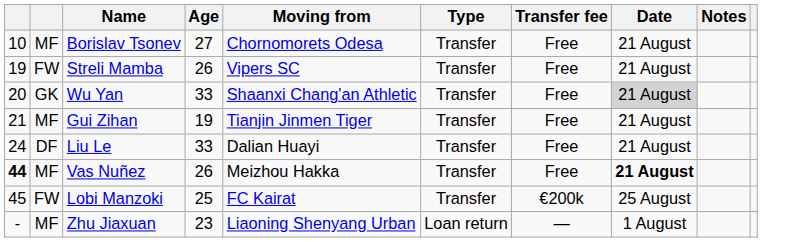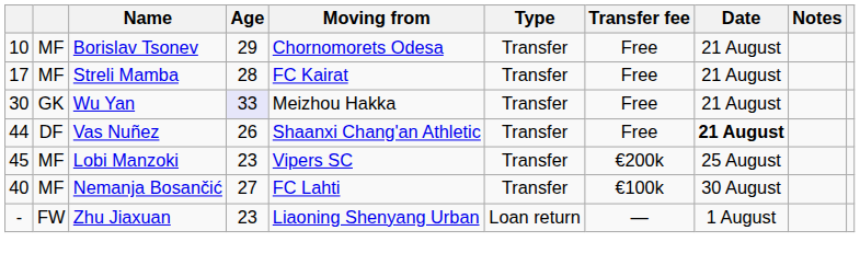Borislav Tsonev | Age: 27 -> 29
Streli Mamba | column 1: 19 -> 17
Streli Mamba | column 2: FW -> MF
Streli Mamba | Age: 26 -> 28
Streli Mamba | Moving from: Vipers SC -> FC Kairat
Wu Yan | column 1: 20 -> 30
Wu Yan | Age: no background -> lavender background
Wu Yan | Moving from: Shaanxi Chang'an Athletic -> Meizhou Hakka
Wu Yan | Date: lightgrey background -> no background
- row: 21 | MF | Gui Zihan | 19 | Tianjin Jinmen Tiger | Transfer | Free | 21 August
- row: 24 | DF | Liu Le | 33 | Dalian Huayi | Transfer | Free | 21 August
Vas Nuñez | column 1: bold -> normal
Vas Nuñez | column 2: MF -> DF
Vas Nuñez | Moving from: Meizhou Hakka -> Shaanxi Chang'an Athletic
Lobi Manzoki | column 2: FW -> MF
Lobi Manzoki | Age: 25 -> 23
Lobi Manzoki | Moving from: FC Kairat -> Vipers SC
+ row: 40 | MF | Nemanja Bosančić | 27 | FC Lahti | Transfer | €100k | 30 August
Zhu Jiaxuan | column 2: MF -> FW
